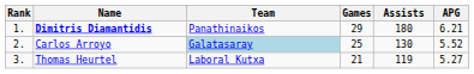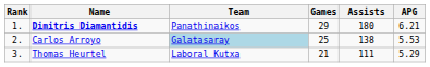Carlos Arroyo | Assists: 130 -> 138
Carlos Arroyo | APG: 5.52 -> 5.53
Thomas Heurtel | Assists: 119 -> 111
Thomas Heurtel | APG: 5.27 -> 5.29
